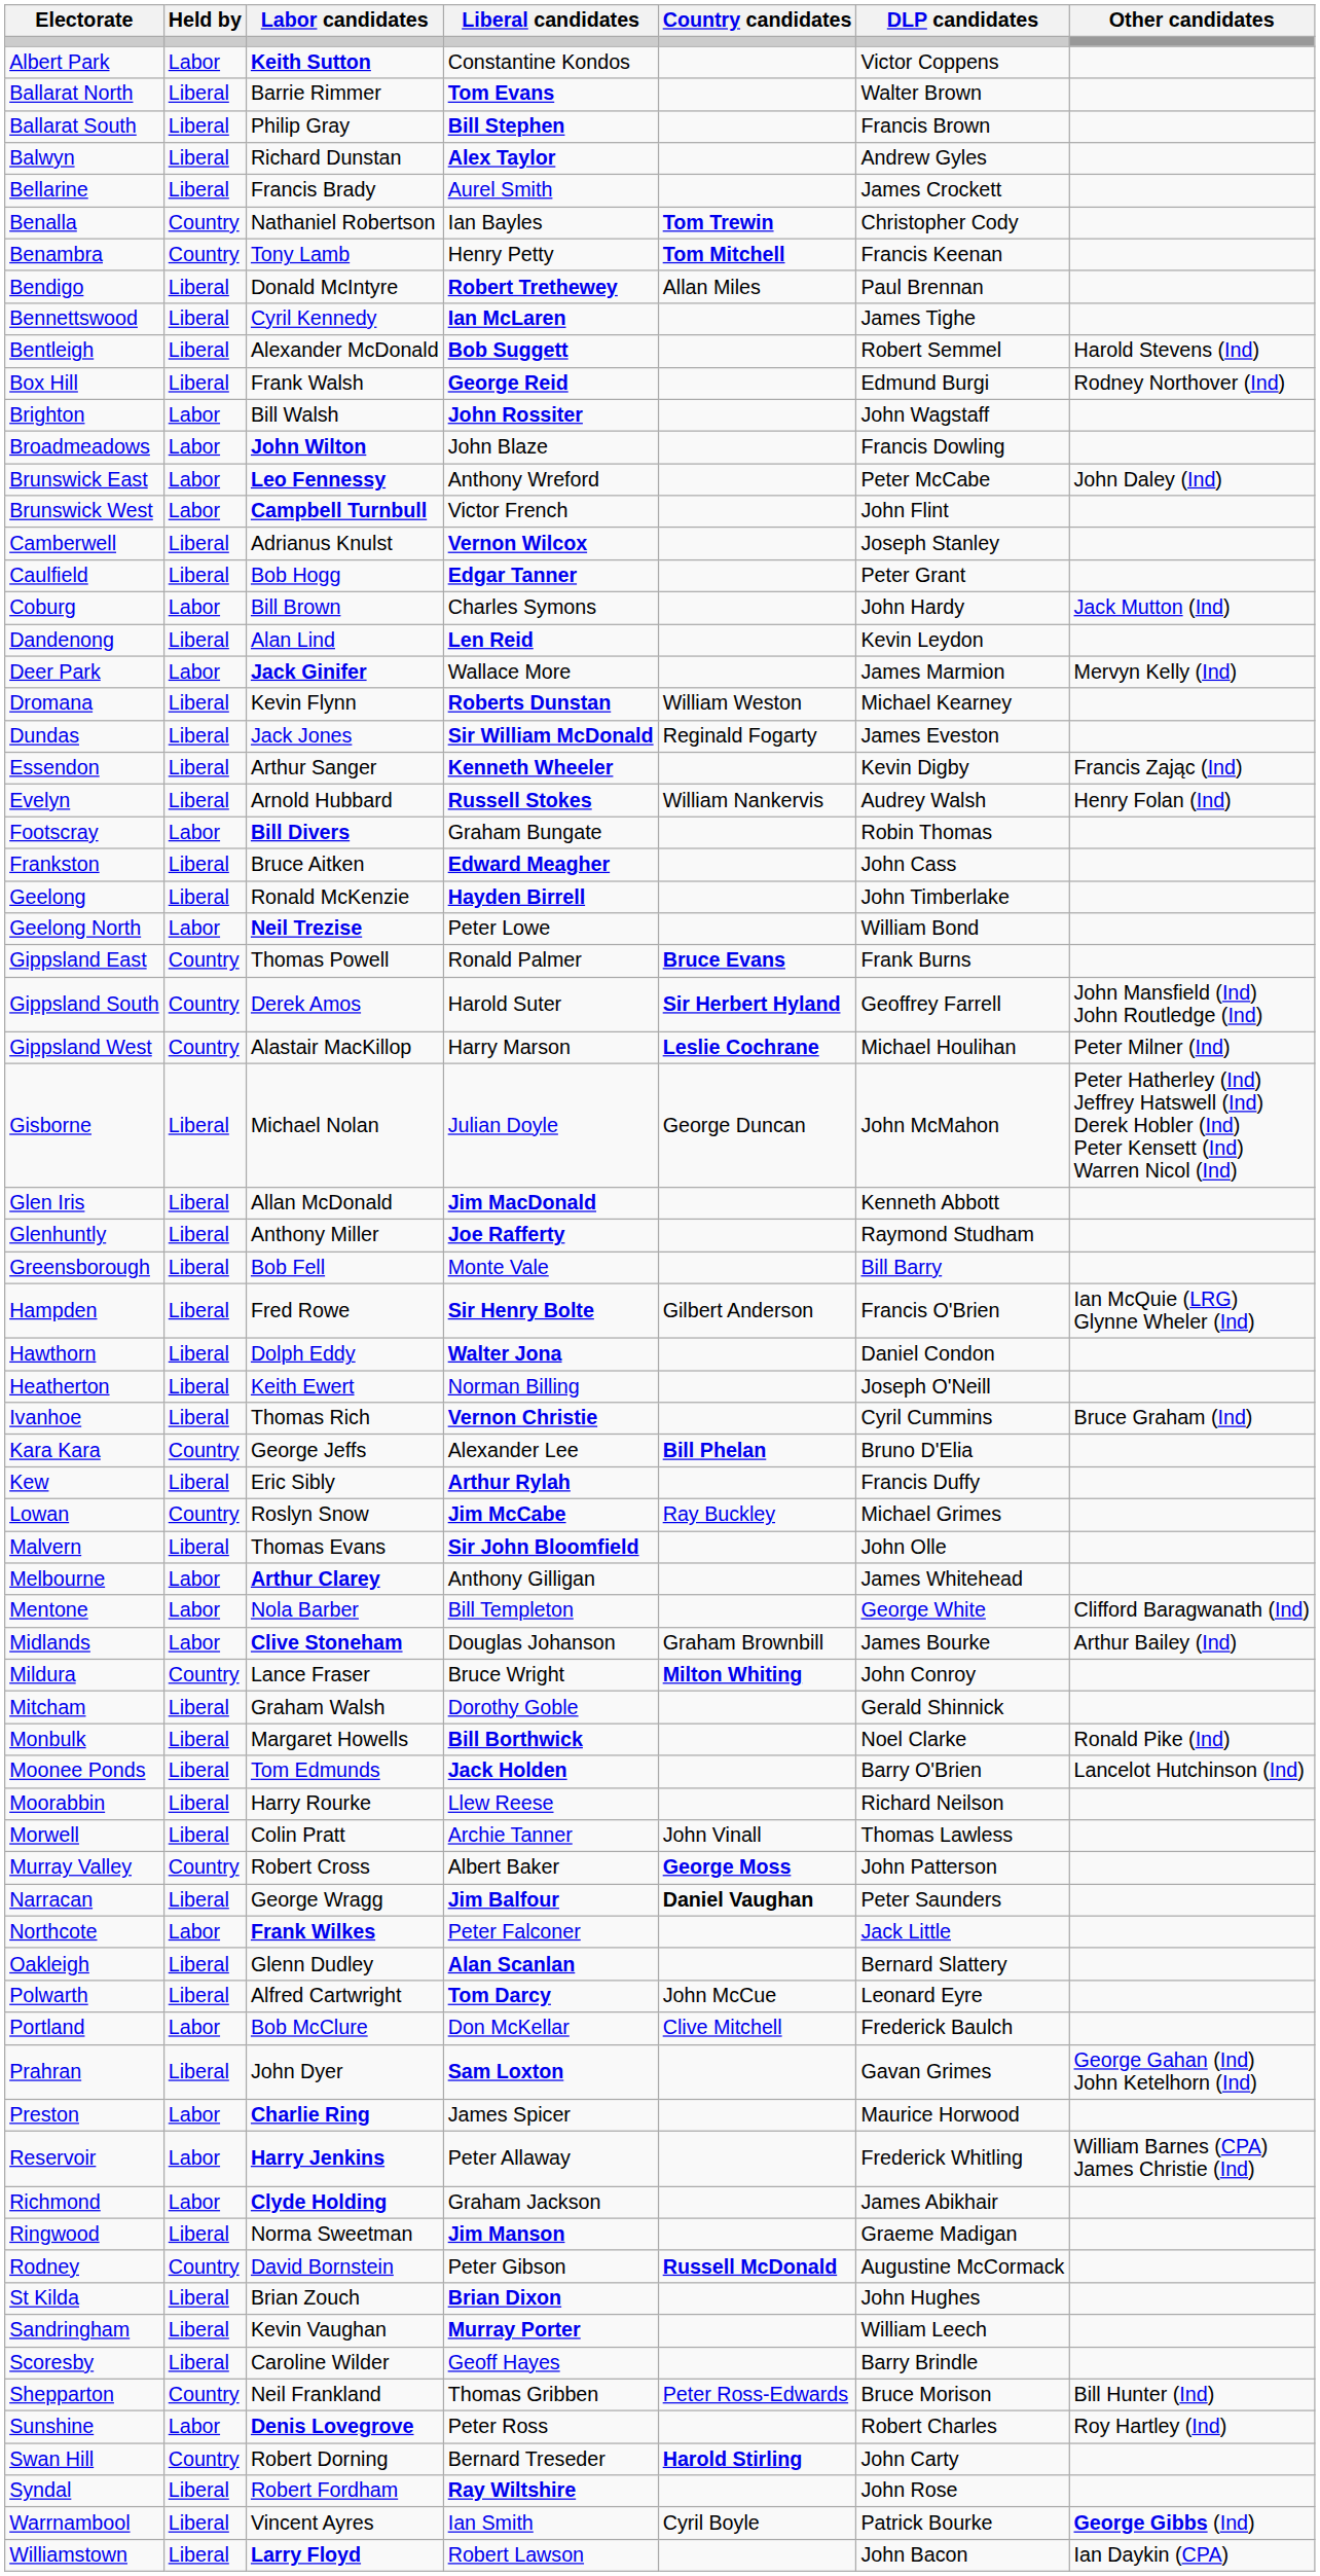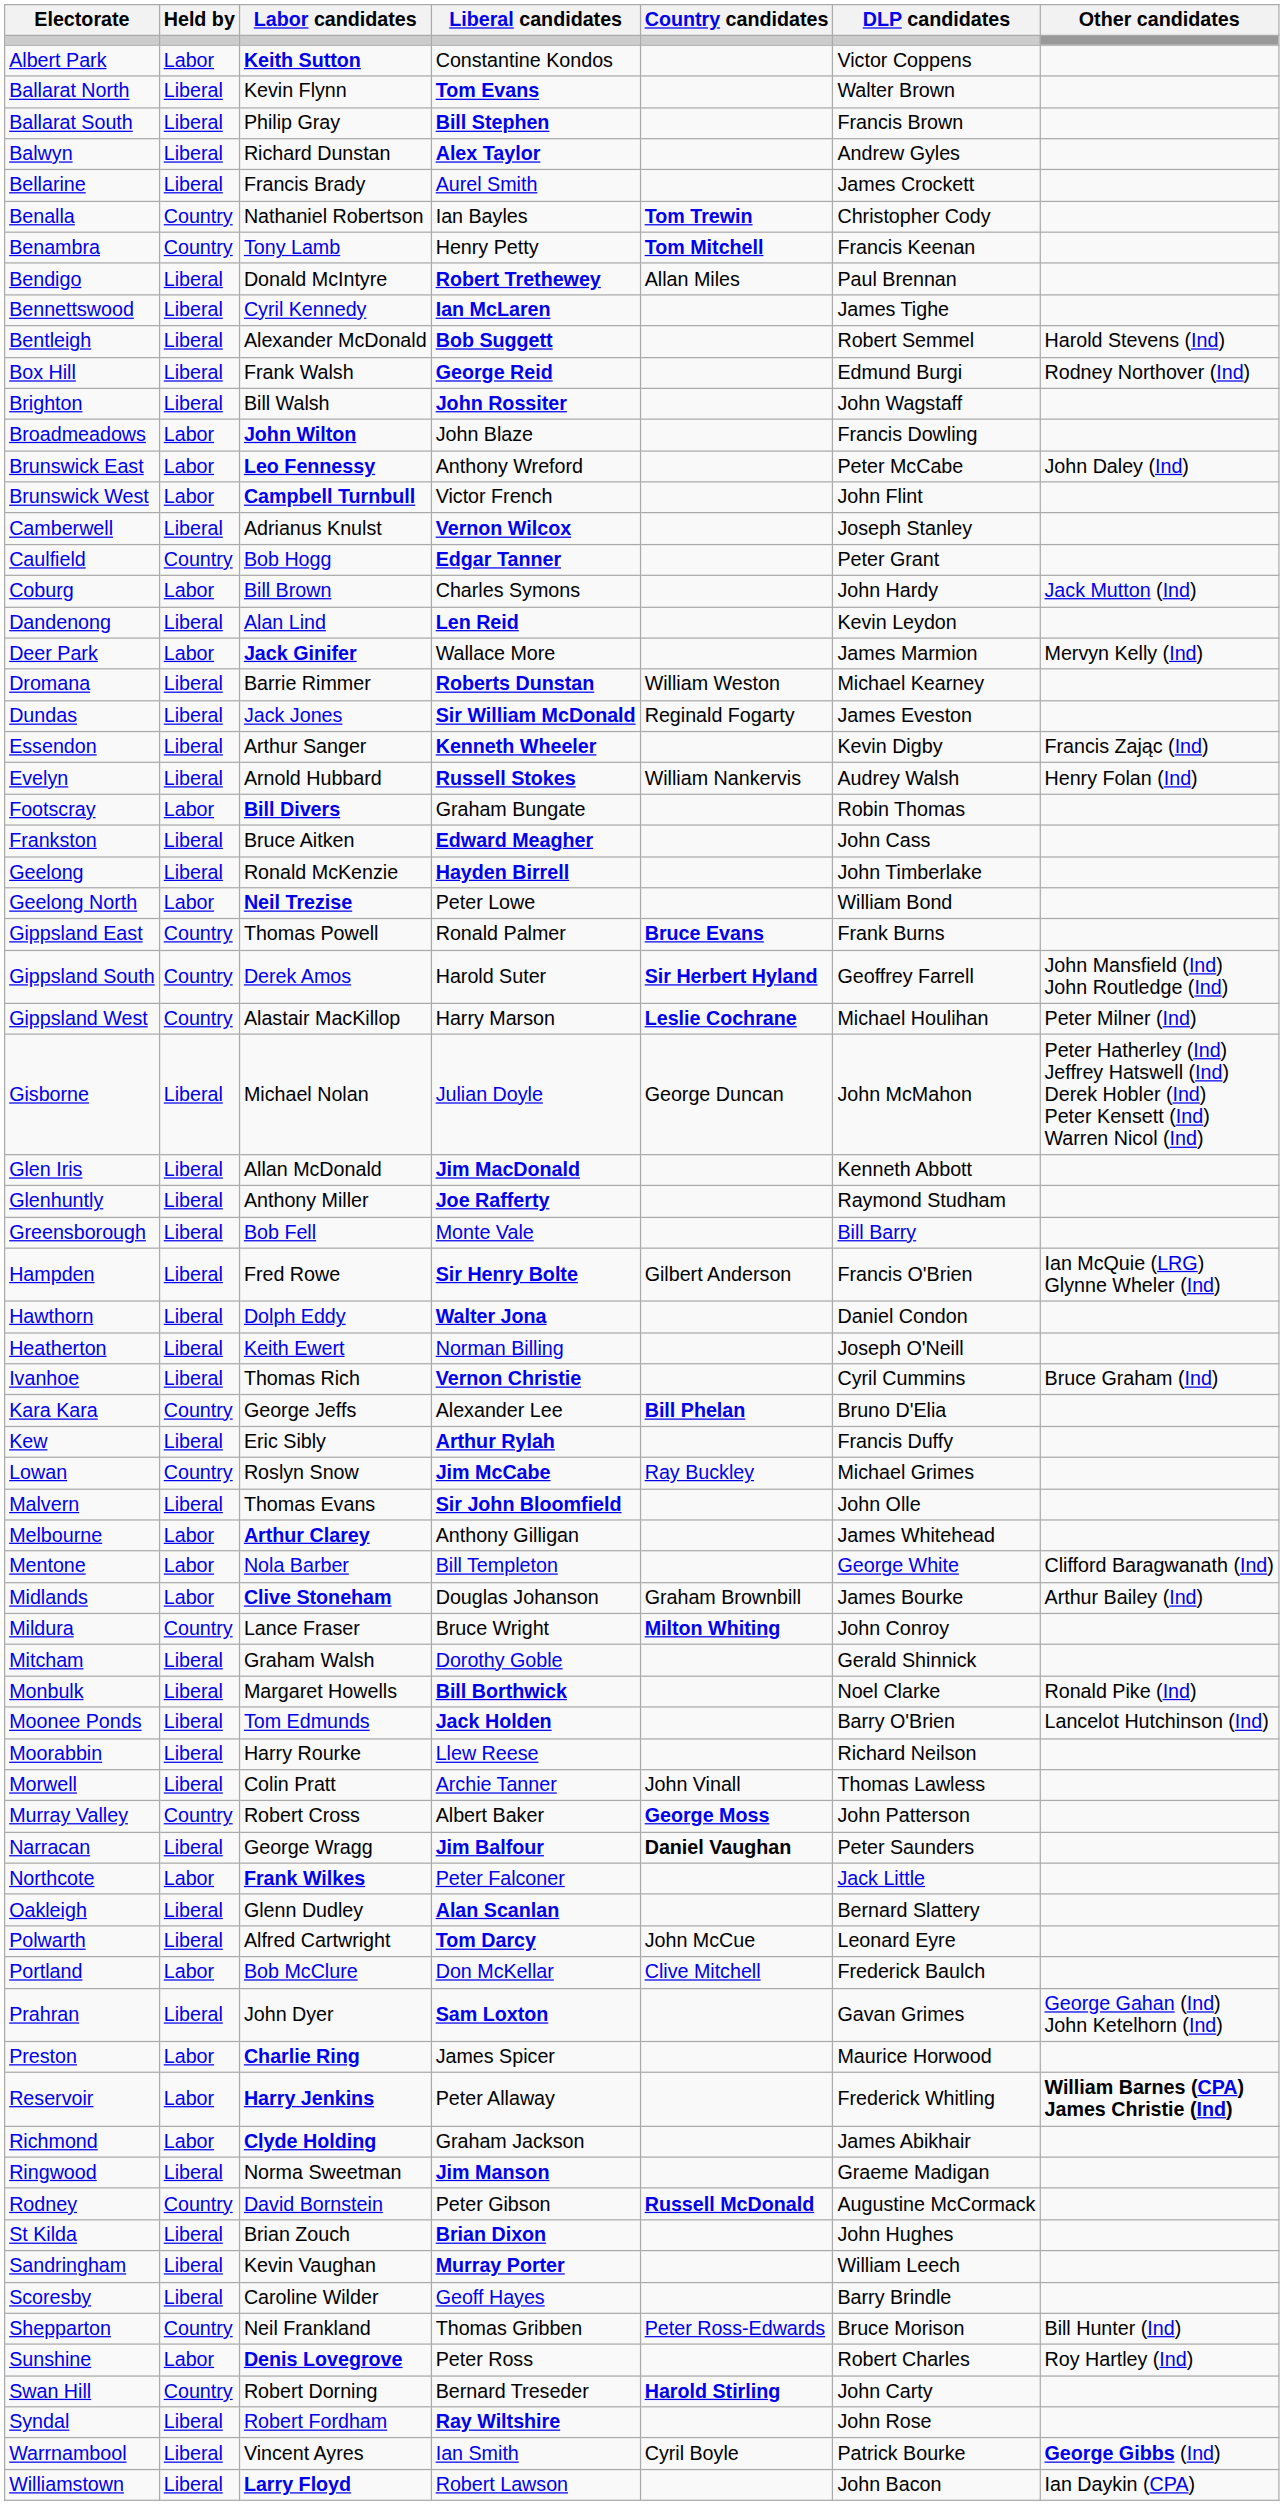Ballarat North | Labor candidates: Barrie Rimmer -> Kevin Flynn
Brighton | Held by: Labor -> Liberal
Caulfield | Held by: Liberal -> Country
Dromana | Labor candidates: Kevin Flynn -> Barrie Rimmer
Reservoir | Other candidates: normal -> bold
